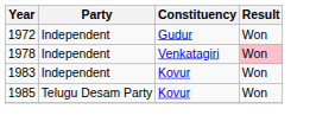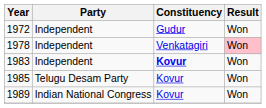1983 | Constituency: normal -> bold
+ row: 1989 | Indian National Congress | Kovur | Won
